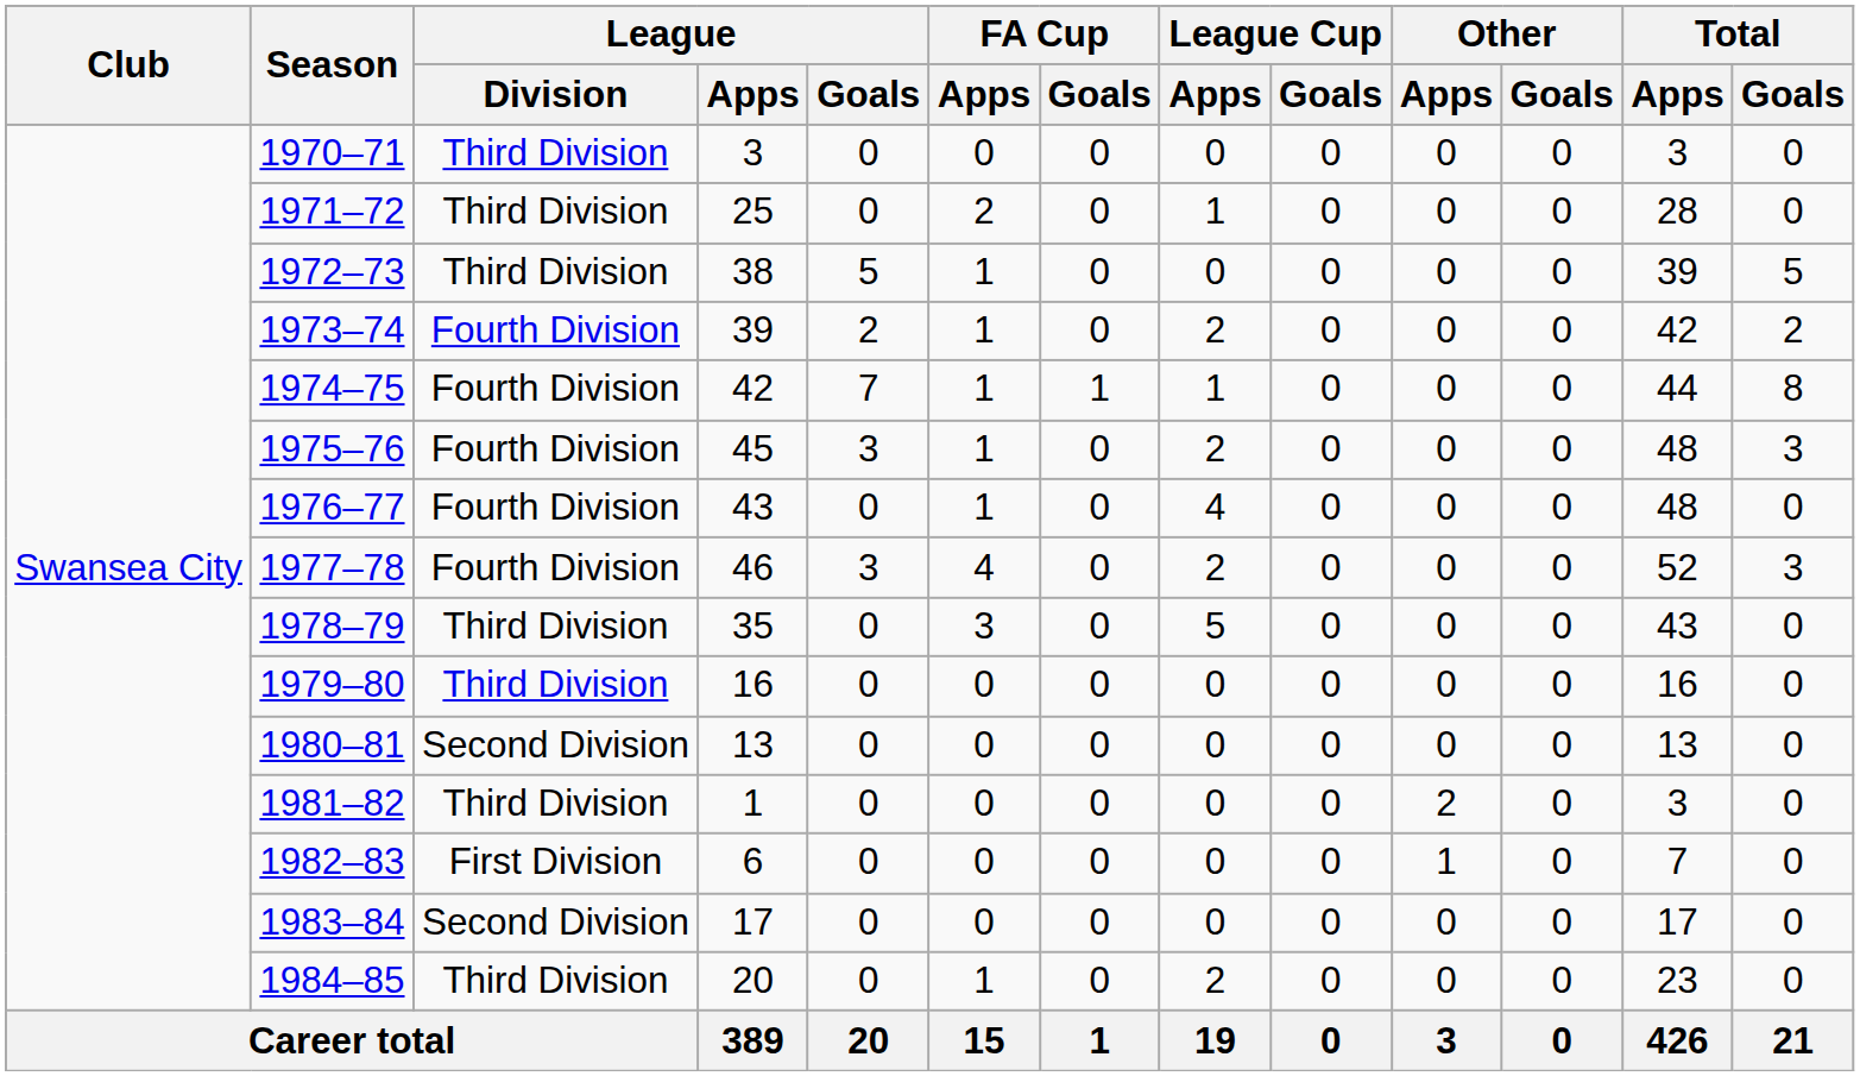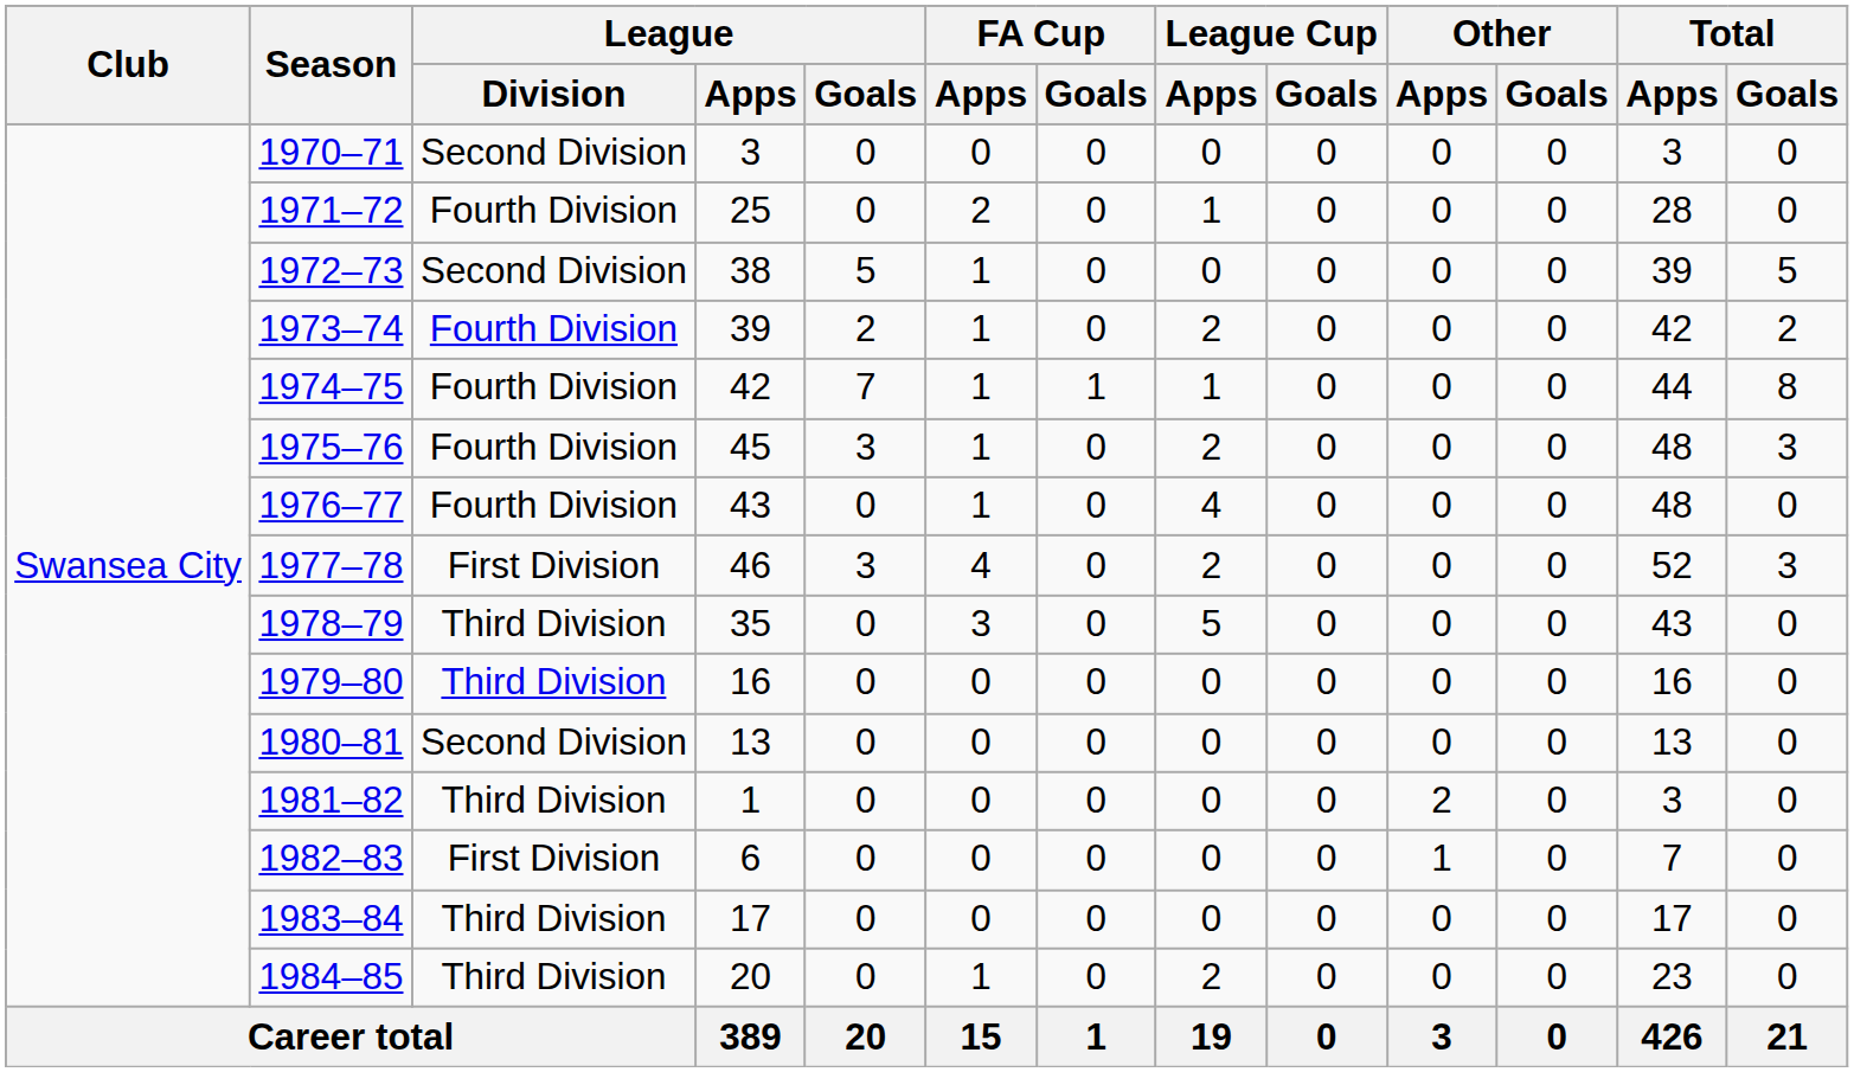1970–71 | League / Division: Third Division -> Second Division
1971–72 | League / Division: Third Division -> Fourth Division
1972–73 | League / Division: Third Division -> Second Division
1977–78 | League / Division: Fourth Division -> First Division
1983–84 | League / Division: Second Division -> Third Division
